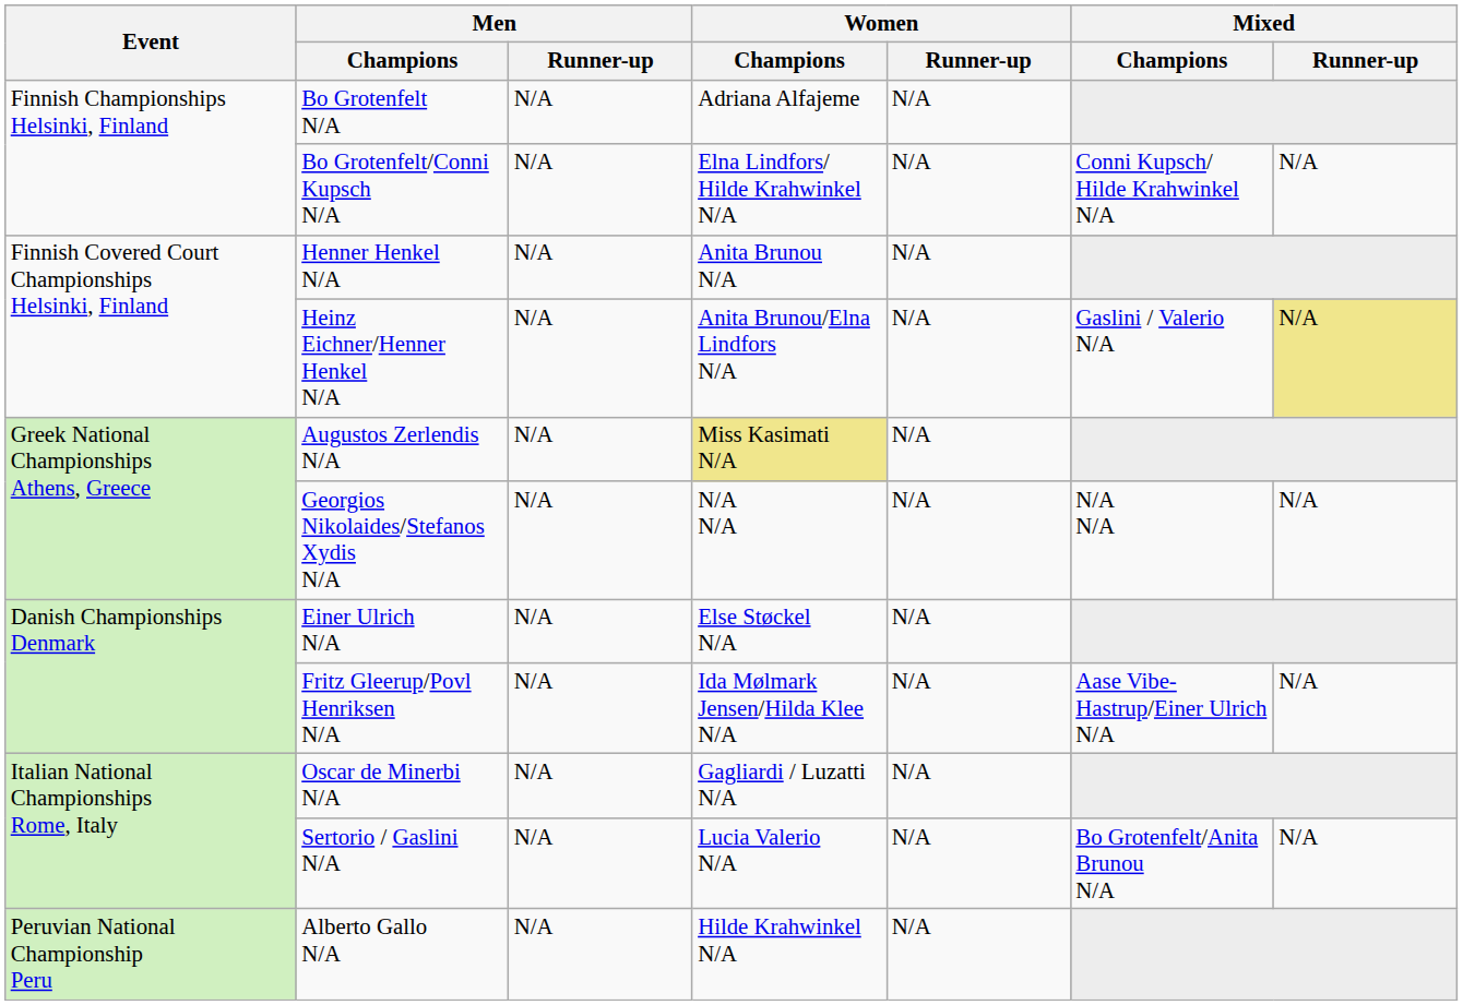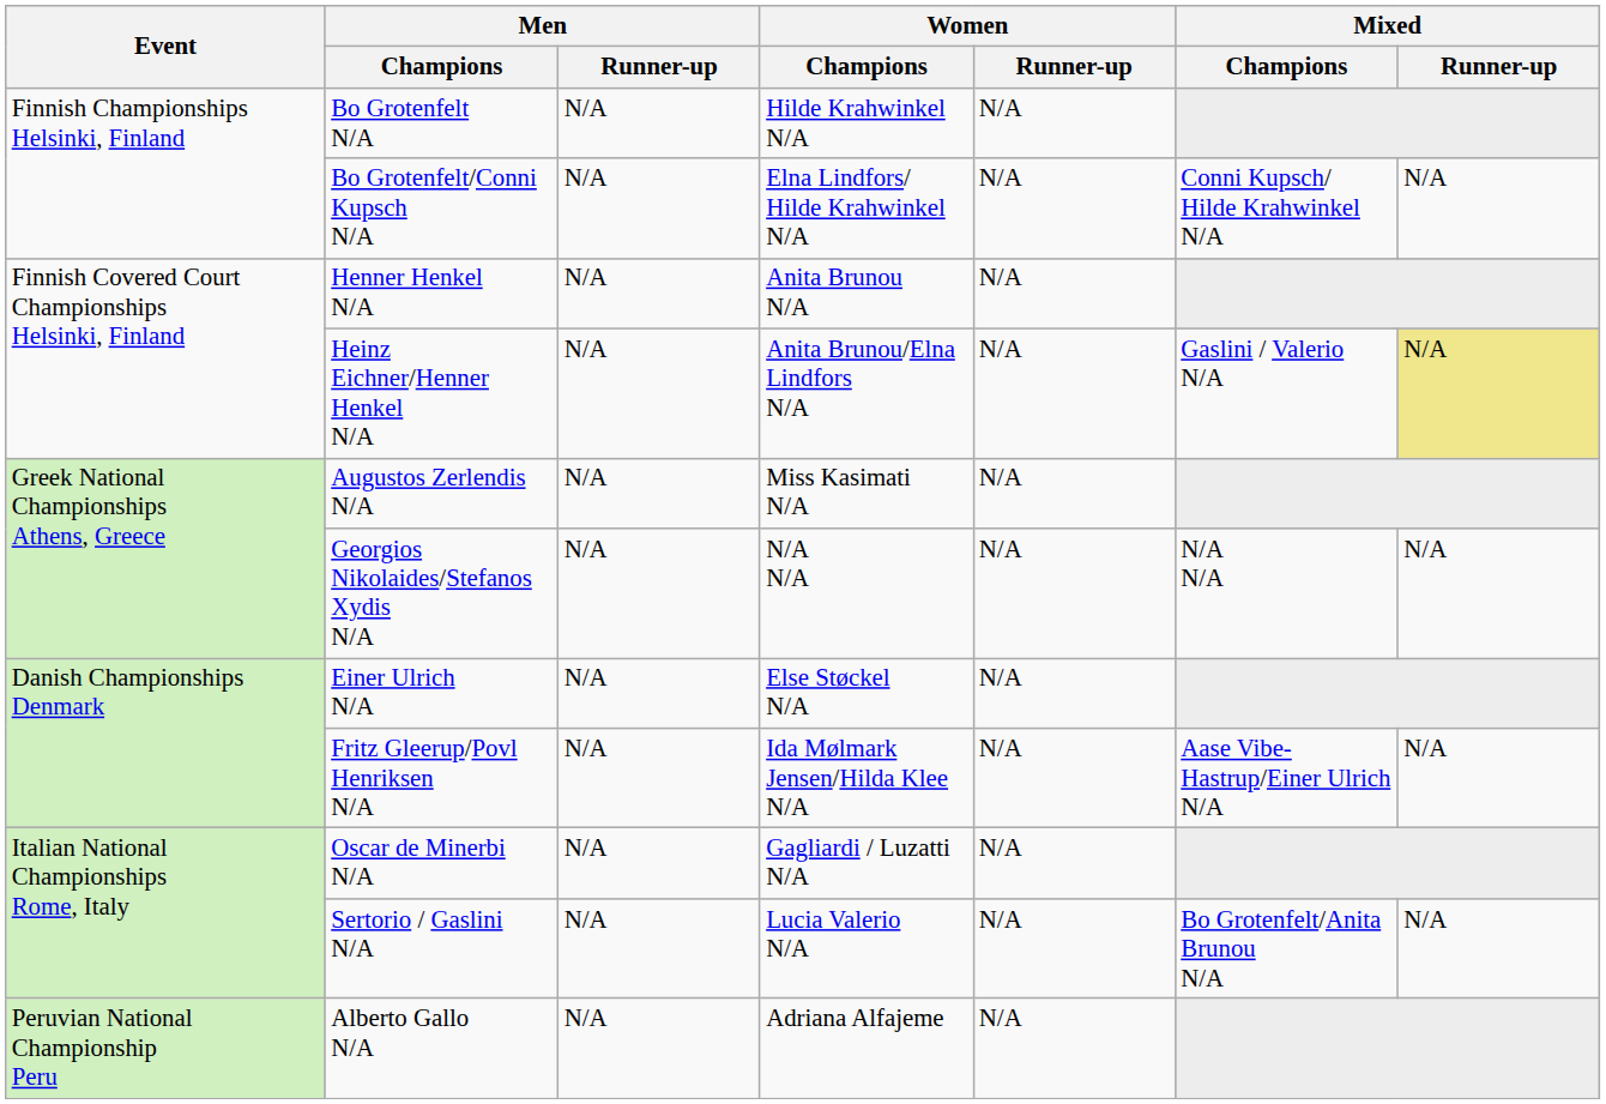Bo Grotenfelt N/A | Women / Champions: Adriana Alfajeme -> Hilde Krahwinkel N/A
Augustos Zerlendis N/A | Women / Champions: khaki background -> no background
Alberto Gallo N/A | Women / Champions: Hilde Krahwinkel N/A -> Adriana Alfajeme
